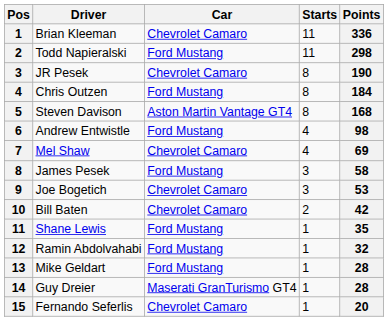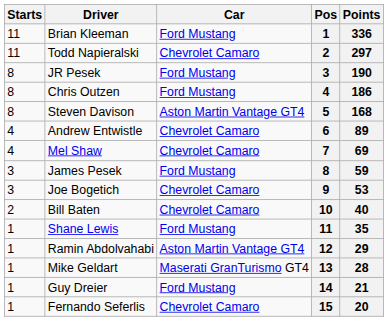columns swapped: Pos <-> Starts
Brian Kleeman | Car: Chevrolet Camaro -> Ford Mustang
Todd Napieralski | Car: Ford Mustang -> Chevrolet Camaro
Todd Napieralski | Points: 298 -> 297
JR Pesek | Car: Chevrolet Camaro -> Ford Mustang
Chris Outzen | Points: 184 -> 186
Andrew Entwistle | Car: Ford Mustang -> Chevrolet Camaro
Andrew Entwistle | Points: 98 -> 89
James Pesek | Points: 58 -> 59
Bill Baten | Points: 42 -> 40
Ramin Abdolvahabi | Car: Ford Mustang -> Aston Martin Vantage GT4
Ramin Abdolvahabi | Points: 32 -> 29
Mike Geldart | Car: Ford Mustang -> Maserati GranTurismo GT4
Guy Dreier | Car: Maserati GranTurismo GT4 -> Ford Mustang
Guy Dreier | Points: 28 -> 21
